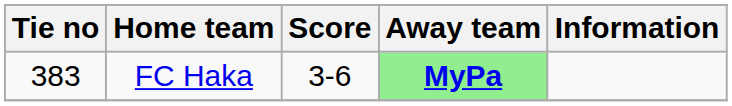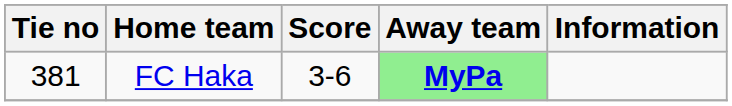FC Haka | Tie no: 383 -> 381
